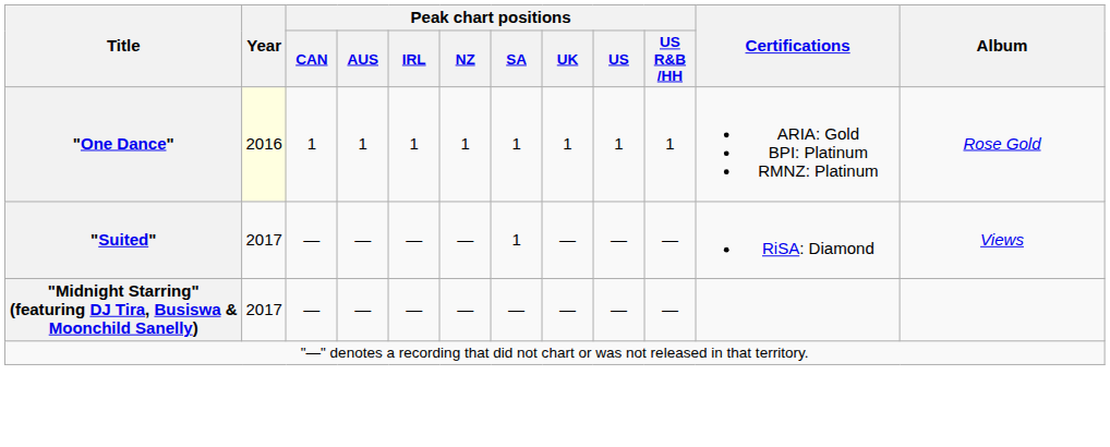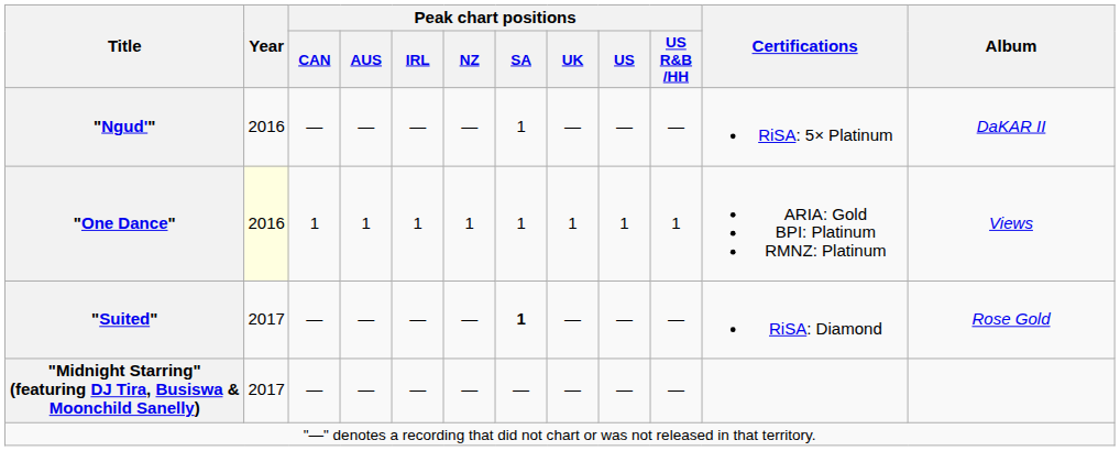+ row: "Ngud'" | 2016 | — | — | — | — | 1 | — | — | — | RiSA: 5× Platinum | DaKAR II
"One Dance" | Album: Rose Gold -> Views
"Suited" | Peak chart positions / SA: normal -> bold
"Suited" | Album: Views -> Rose Gold
